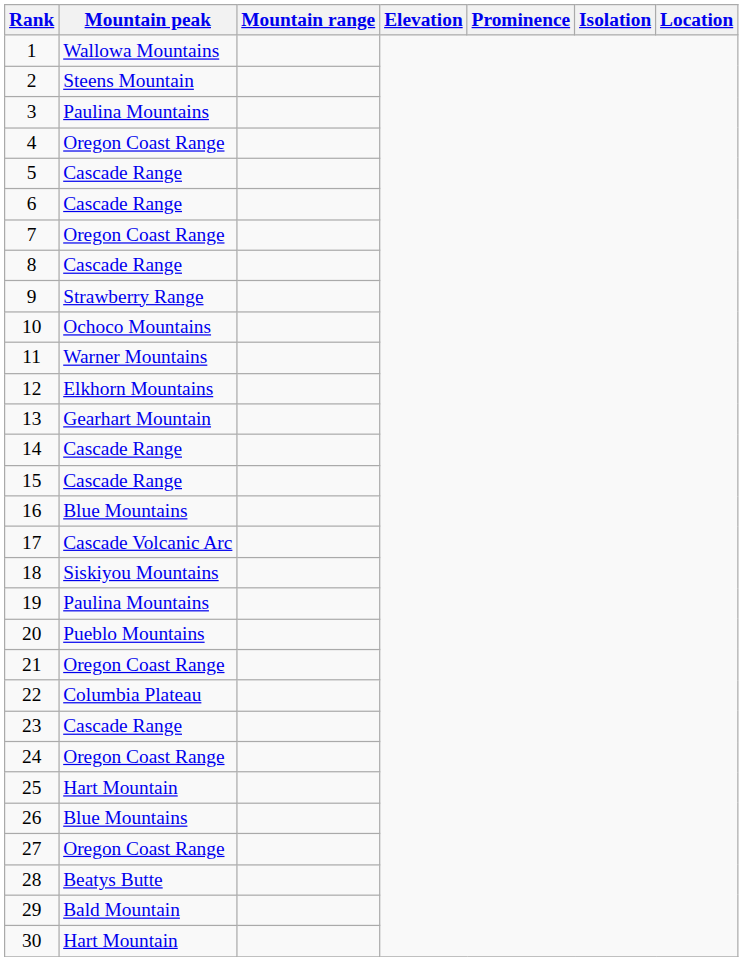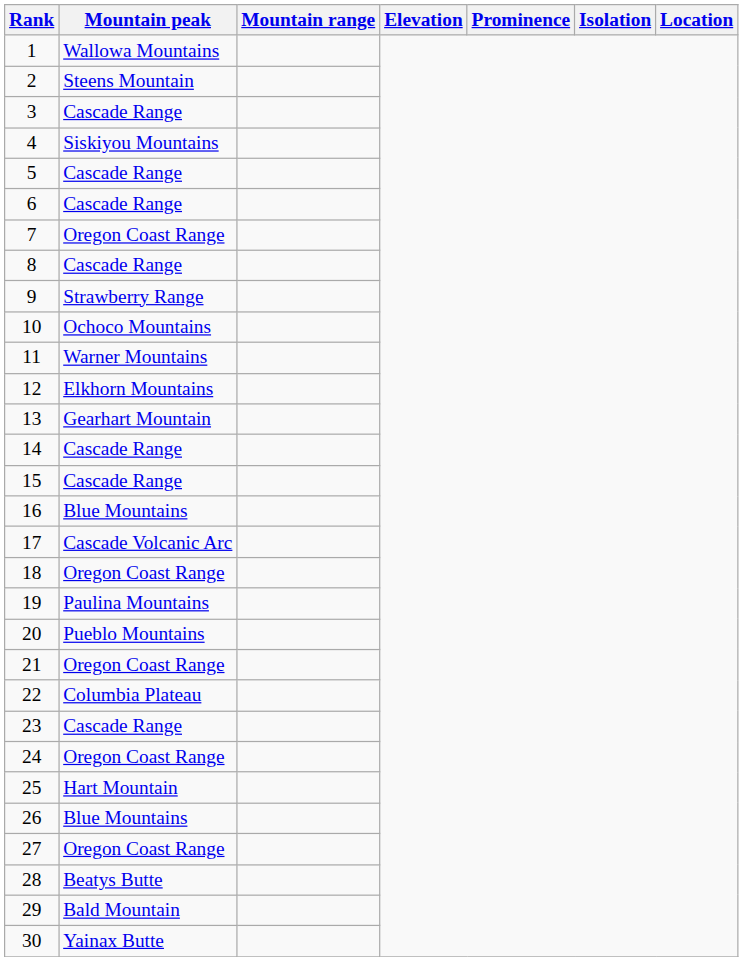3 | Mountain peak: Paulina Mountains -> Cascade Range
4 | Mountain peak: Oregon Coast Range -> Siskiyou Mountains
18 | Mountain peak: Siskiyou Mountains -> Oregon Coast Range
30 | Mountain peak: Hart Mountain -> Yainax Butte
